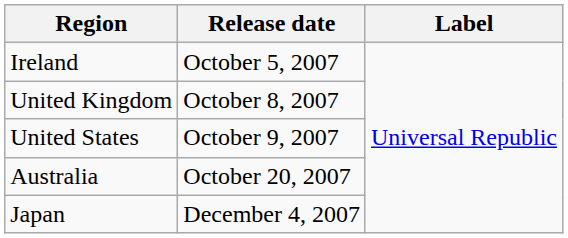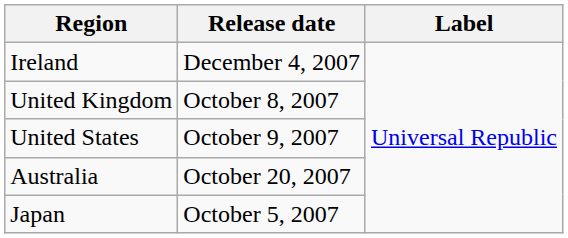Ireland | Release date: October 5, 2007 -> December 4, 2007
Japan | Release date: December 4, 2007 -> October 5, 2007
